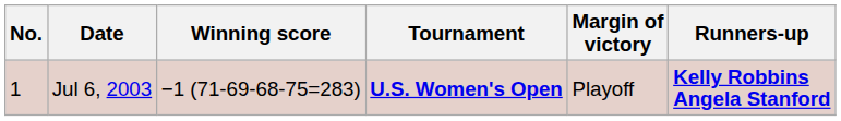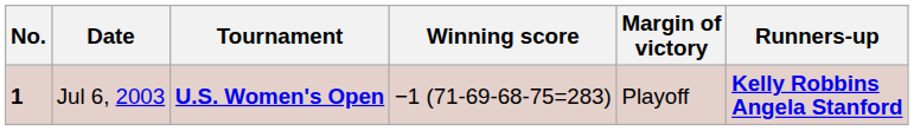columns swapped: Tournament <-> Winning score
Jul 6, 2003 | No.: normal -> bold
